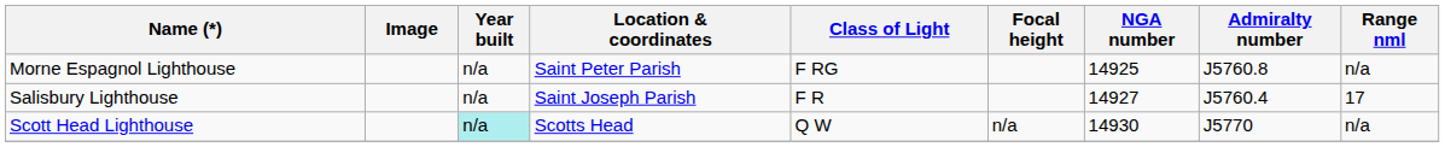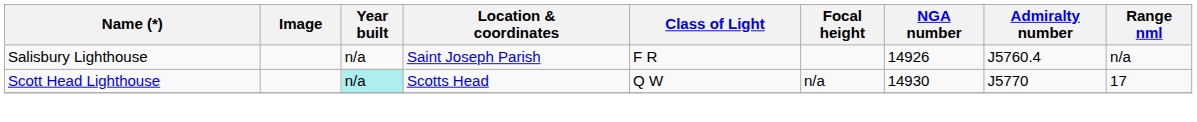- row: Morne Espagnol Lighthouse | n/a | Saint Peter Parish | F RG | 14925 | J5760.8 | n/a
Salisbury Lighthouse | NGA number: 14927 -> 14926
Salisbury Lighthouse | Range nml: 17 -> n/a
Scott Head Lighthouse | Range nml: n/a -> 17
